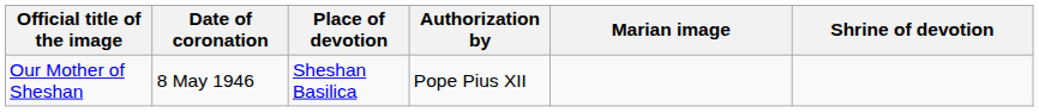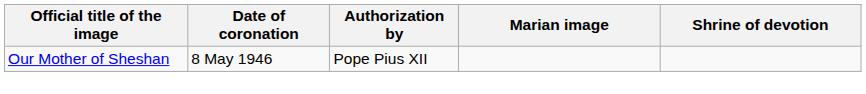- column: Place of devotion | Sheshan Basilica
